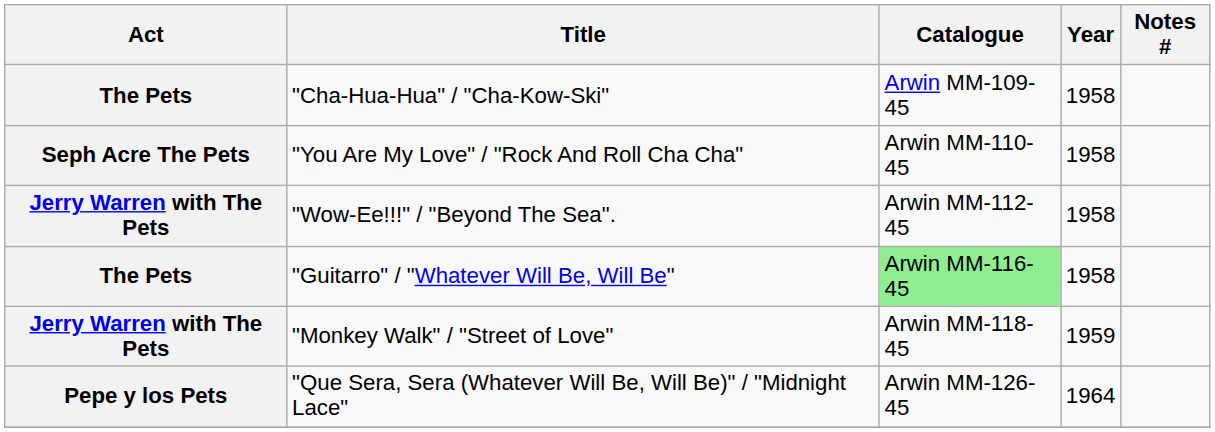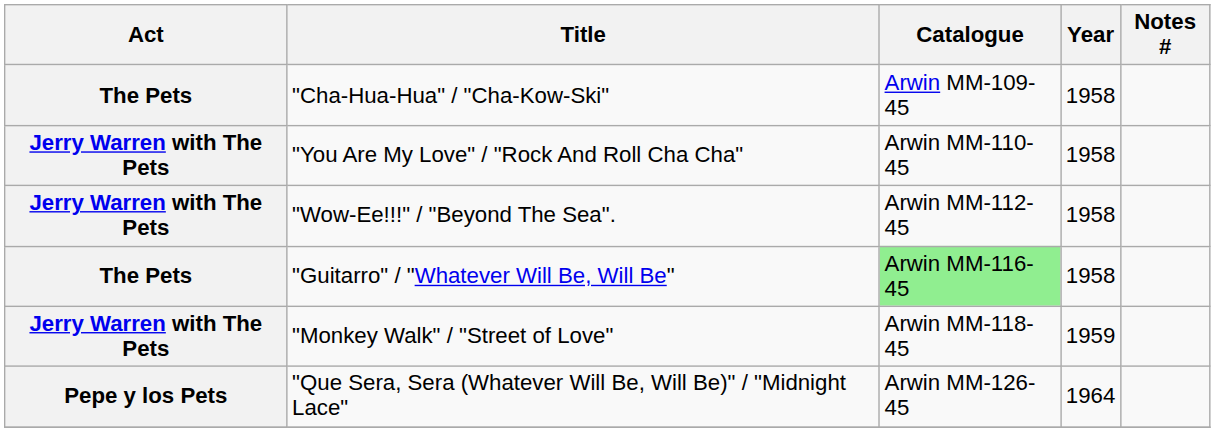"You Are My Love" / "Rock And Roll Cha Cha" | Act: Seph Acre The Pets -> Jerry Warren with The Pets
